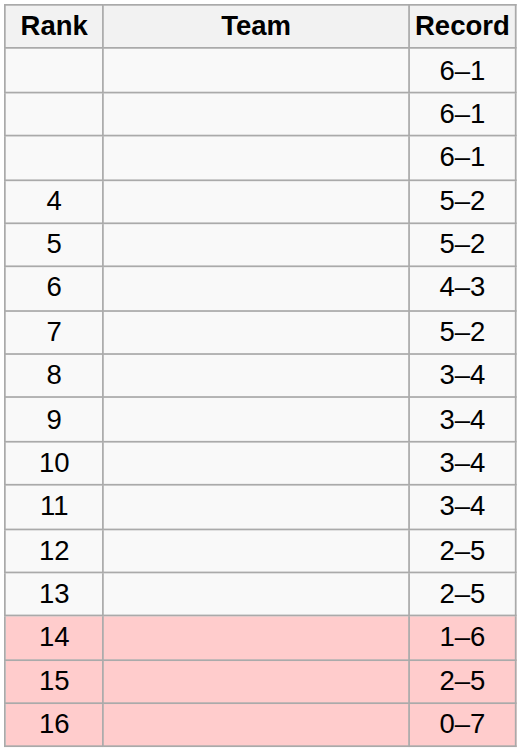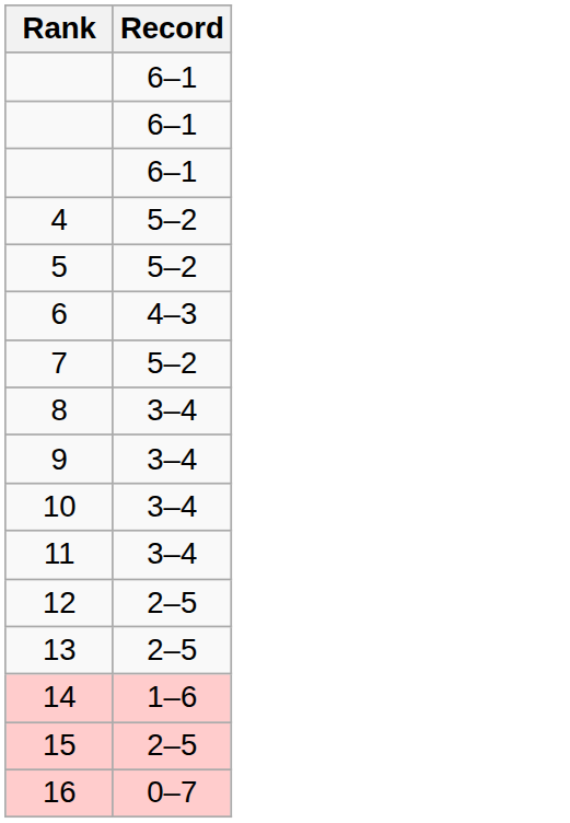- column: Team
